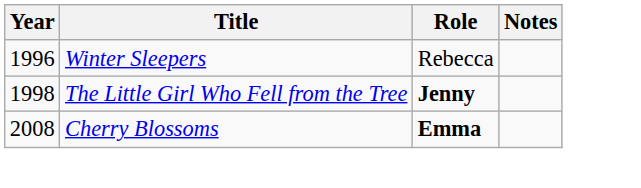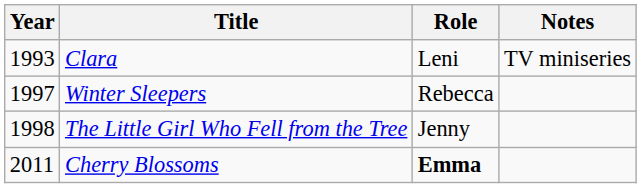+ row: 1993 | Clara | Leni | TV miniseries
Winter Sleepers | Year: 1996 -> 1997
The Little Girl Who Fell from the Tree | Role: bold -> normal
Cherry Blossoms | Year: 2008 -> 2011
